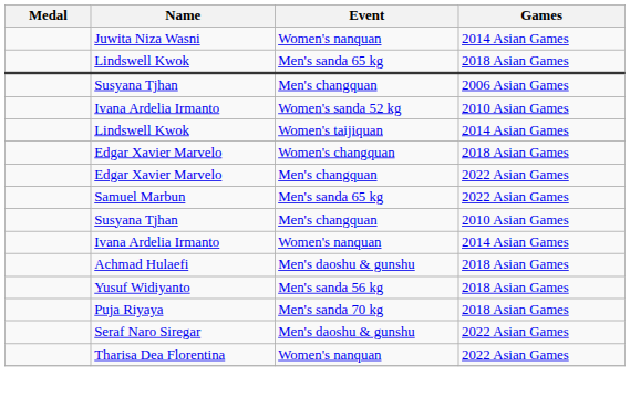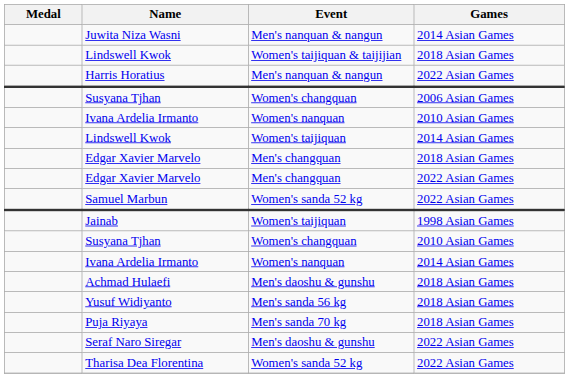Juwita Niza Wasni | Event: Women's nanquan -> Men's nanquan & nangun
Lindswell Kwok / 2018 Asian Games | Event: Men's sanda 65 kg -> Women's taijiquan & taijijian
+ row: Harris Horatius | Men's nanquan & nangun | 2022 Asian Games
Susyana Tjhan / 2006 Asian Games | Event: Men's changquan -> Women's changquan
Ivana Ardelia Irmanto / 2010 Asian Games | Event: Women's sanda 52 kg -> Women's nanquan
Edgar Xavier Marvelo / 2018 Asian Games | Event: Women's changquan -> Men's changquan
Samuel Marbun | Event: Men's sanda 65 kg -> Women's sanda 52 kg
+ row: Jainab | Women's taijiquan | 1998 Asian Games
Susyana Tjhan / 2010 Asian Games | Event: Men's changquan -> Women's changquan
Tharisa Dea Florentina | Event: Women's nanquan -> Women's sanda 52 kg
